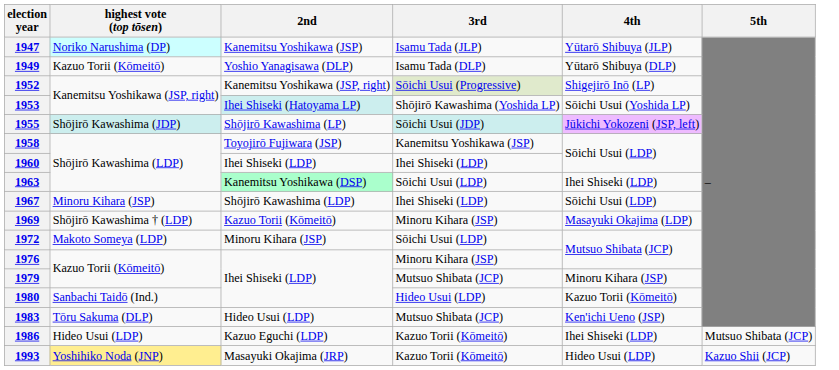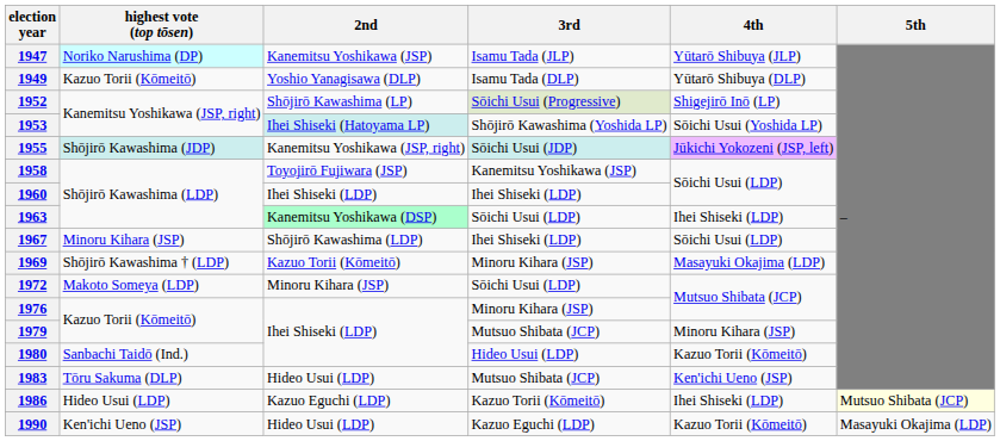1952 | 2nd: Kanemitsu Yoshikawa (JSP, right) -> Shōjirō Kawashima (LP)
1955 | 2nd: Shōjirō Kawashima (LP) -> Kanemitsu Yoshikawa (JSP, right)
1986 | 5th: no background -> lightyellow background
+ row: 1990 | Ken'ichi Ueno (JSP) | Hideo Usui (LDP) | Kazuo Eguchi (LDP) | Kazuo Torii (Kōmeitō) | Masayuki Okajima (LDP)
- row: 1993 | Yoshihiko Noda (JNP) | Masayuki Okajima (JRP) | Kazuo Torii (Kōmeitō) | Hideo Usui (LDP) | Kazuo Shii (JCP)
